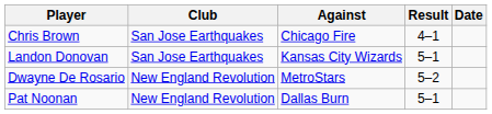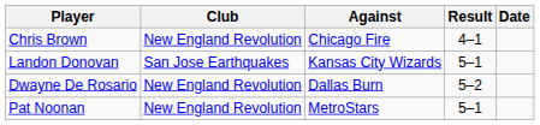Chris Brown | Club: San Jose Earthquakes -> New England Revolution
Dwayne De Rosario | Against: MetroStars -> Dallas Burn
Pat Noonan | Against: Dallas Burn -> MetroStars
